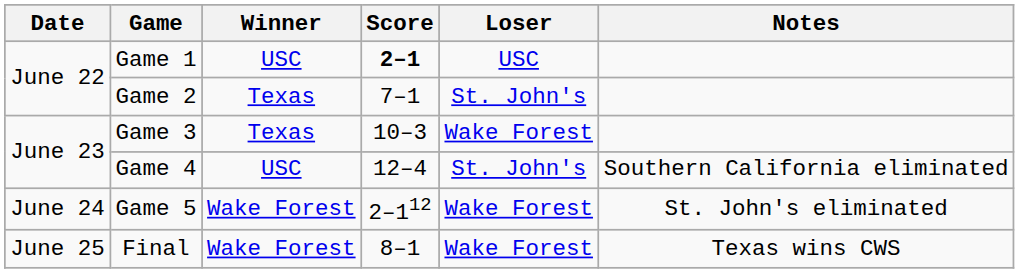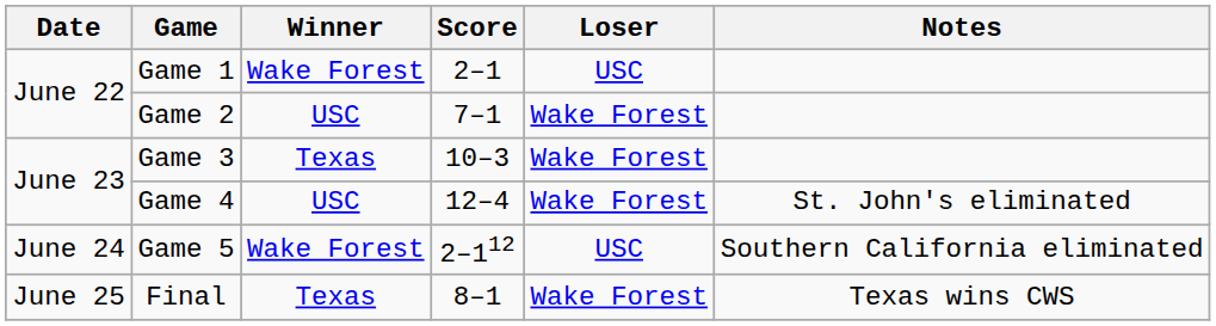Game 1 | Winner: USC -> Wake Forest
Game 1 | Score: bold -> normal
Game 2 | Winner: Texas -> USC
Game 2 | Loser: St. John's -> Wake Forest
Game 4 | Loser: St. John's -> Wake Forest
Game 4 | Notes: Southern California eliminated -> St. John's eliminated
Game 5 | Loser: Wake Forest -> USC
Game 5 | Notes: St. John's eliminated -> Southern California eliminated
Final | Winner: Wake Forest -> Texas
